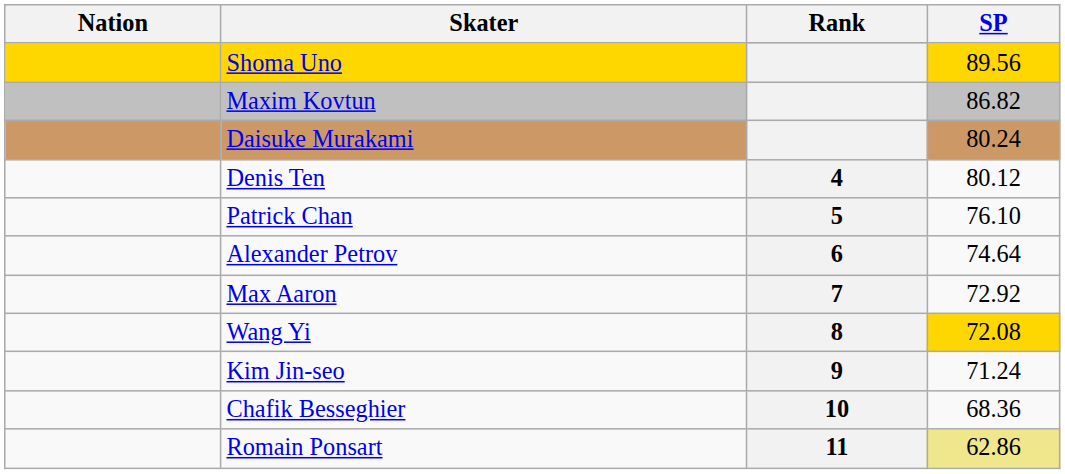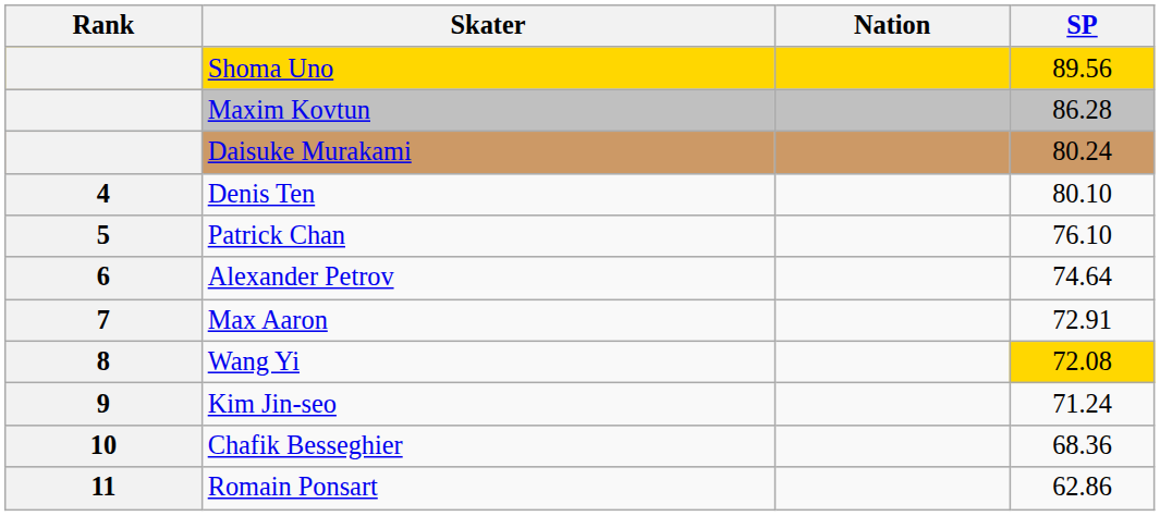columns swapped: Rank <-> Nation
Maxim Kovtun | SP: 86.82 -> 86.28
Denis Ten | SP: 80.12 -> 80.10
Max Aaron | SP: 72.92 -> 72.91
Romain Ponsart | SP: khaki background -> no background
